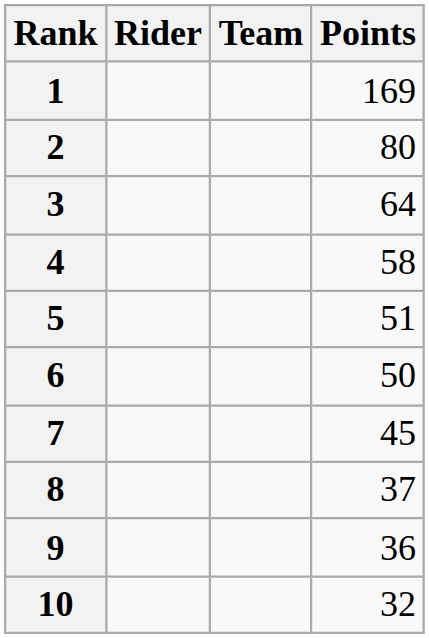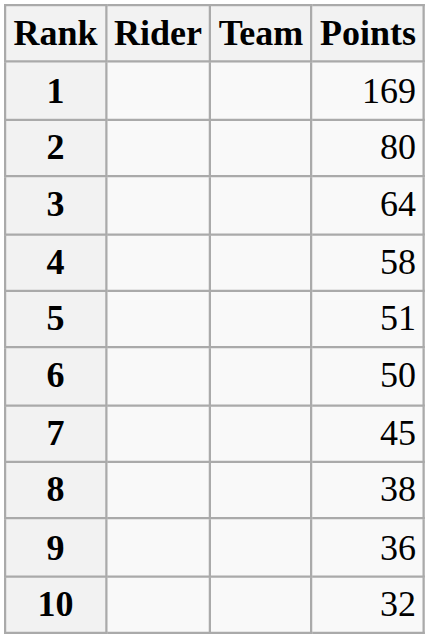8 | Points: 37 -> 38
